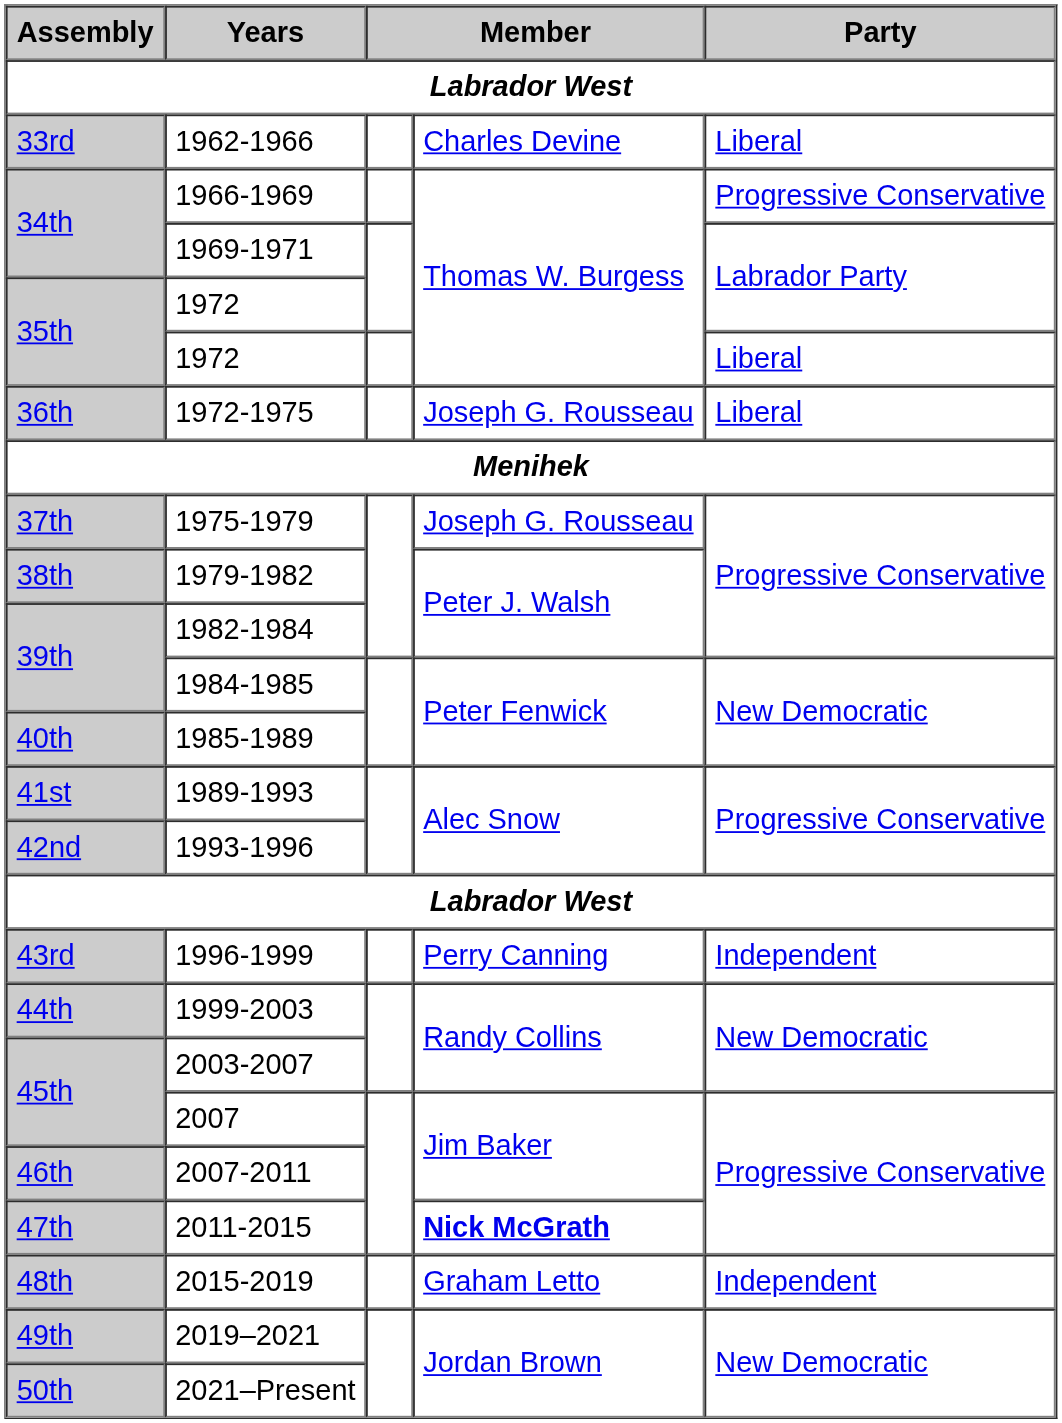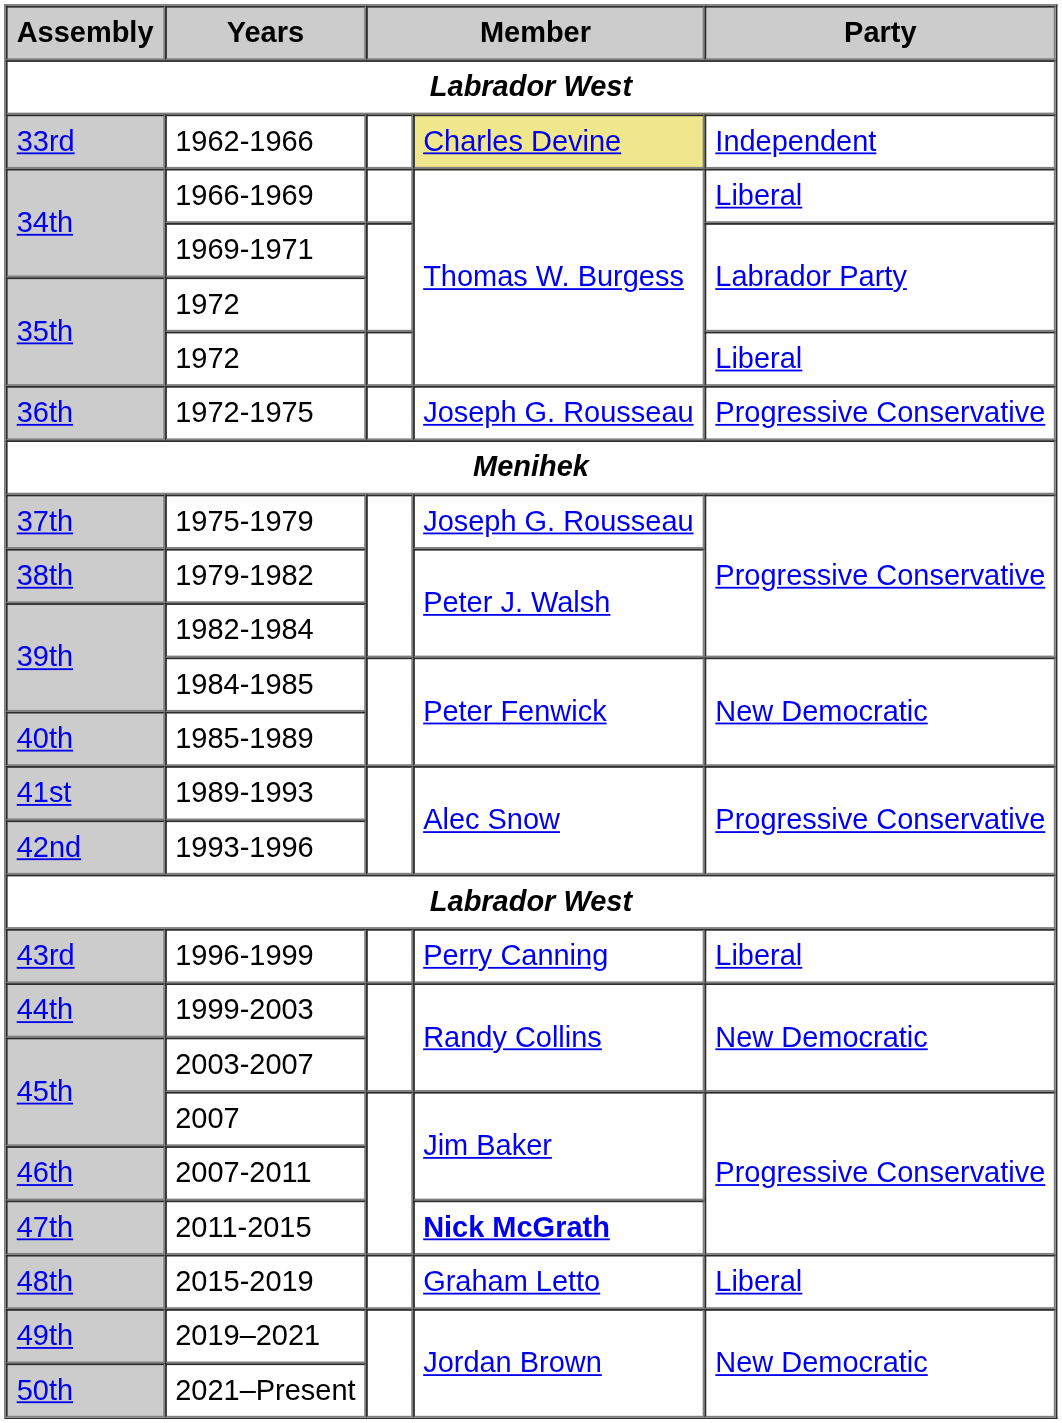1962-1966 | column 4: no background -> khaki background
1962-1966 | Party: Liberal -> Independent
1966-1969 | Party: Progressive Conservative -> Liberal
1972-1975 | Party: Liberal -> Progressive Conservative
1996-1999 | Party: Independent -> Liberal
2015-2019 | Party: Independent -> Liberal
